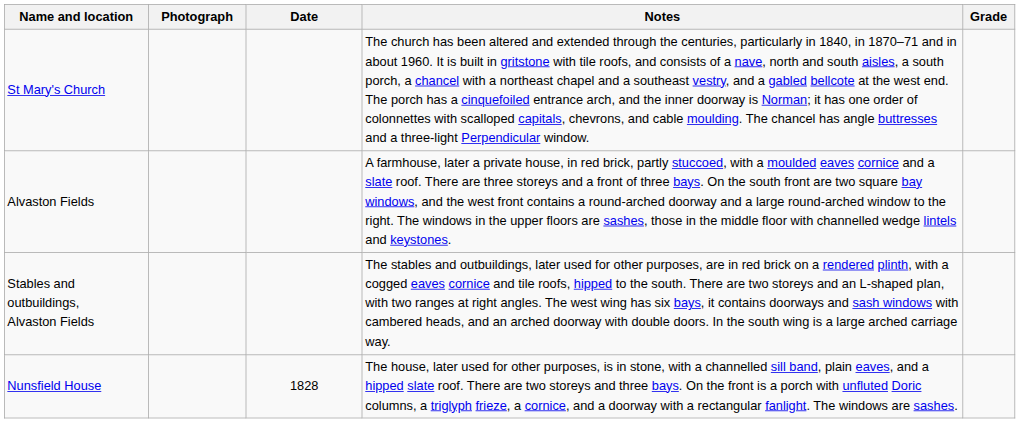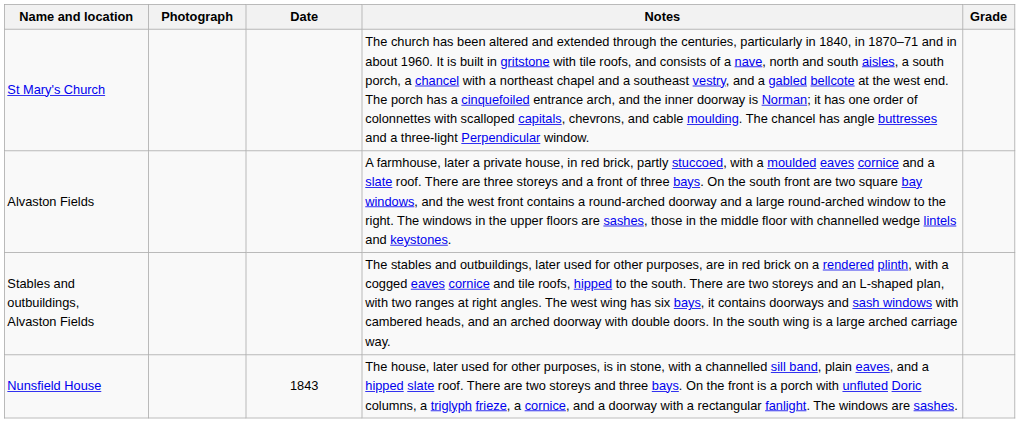Nunsfield House | Date: 1828 -> 1843
